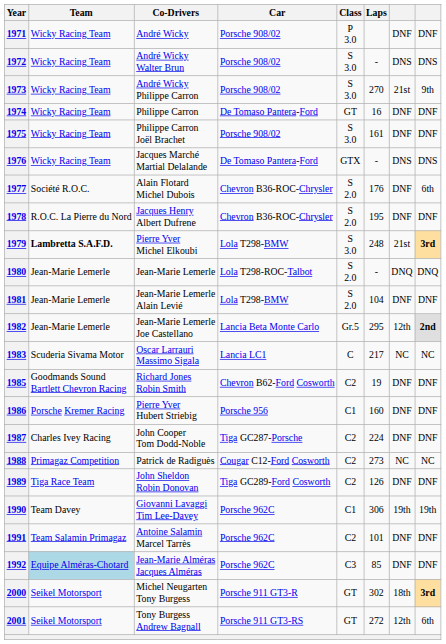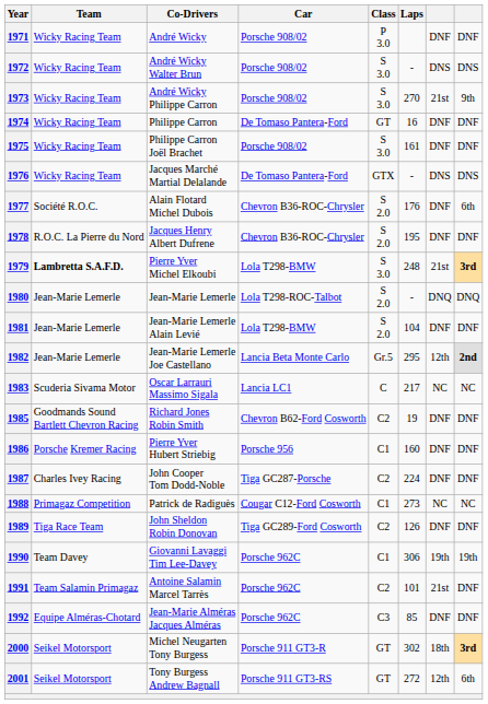1988 | Class: C2 -> C1
1991 | column 7: DNF -> 21st
1992 | Team: lightblue background -> no background
